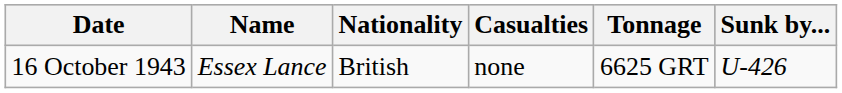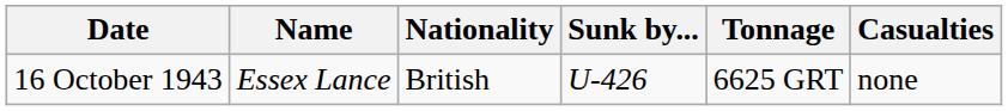columns swapped: Casualties <-> Sunk by...
